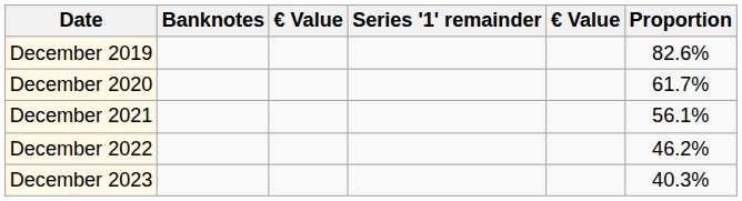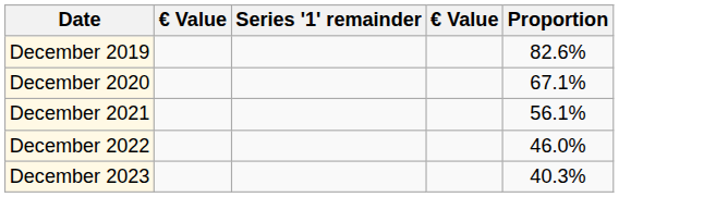- column: Banknotes
December 2020 | Proportion: 61.7% -> 67.1%
December 2022 | Proportion: 46.2% -> 46.0%
